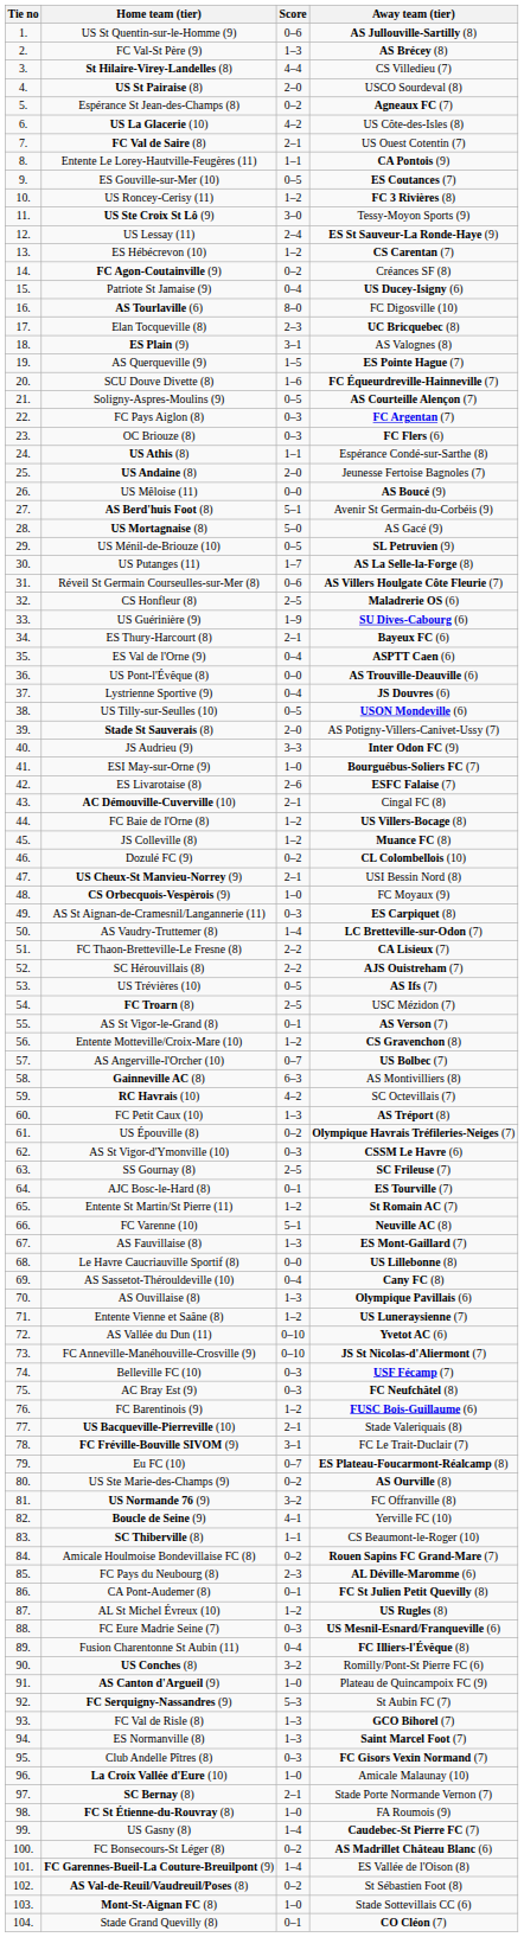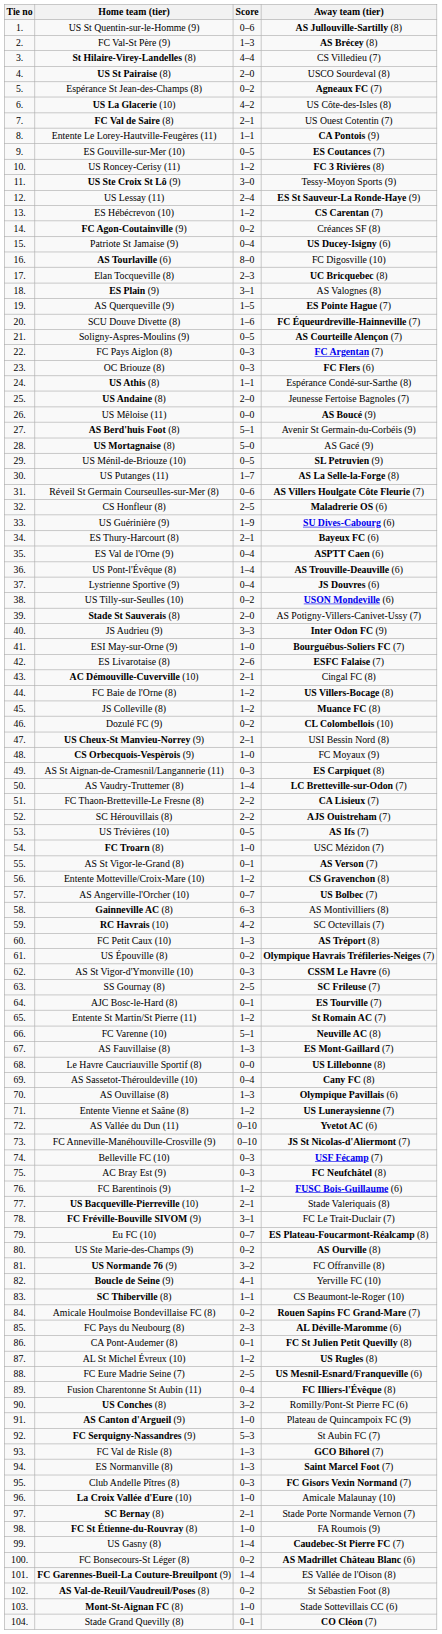US Pont-l'Évêque (8) | Score: 0–0 -> 1–4
US Tilly-sur-Seulles (10) | Score: 0–5 -> 0–2
FC Troarn (8) | Score: 2–5 -> 1–0
FC Eure Madrie Seine (7) | Score: 0–3 -> 2–5
